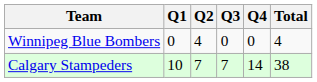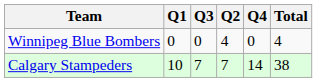columns swapped: Q2 <-> Q3
